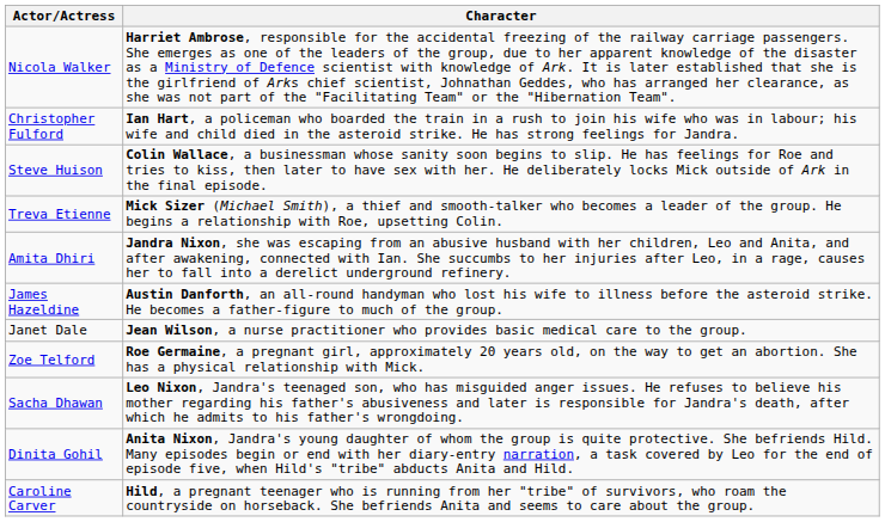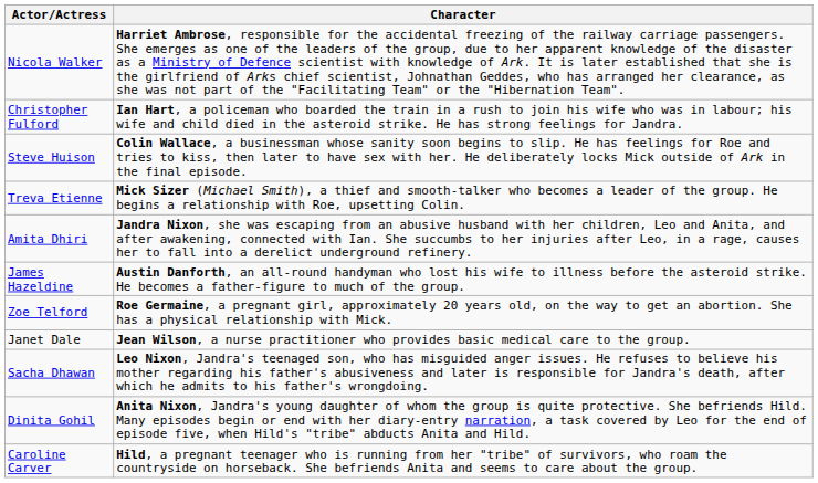rows swapped: Janet Dale <-> Zoe Telford
